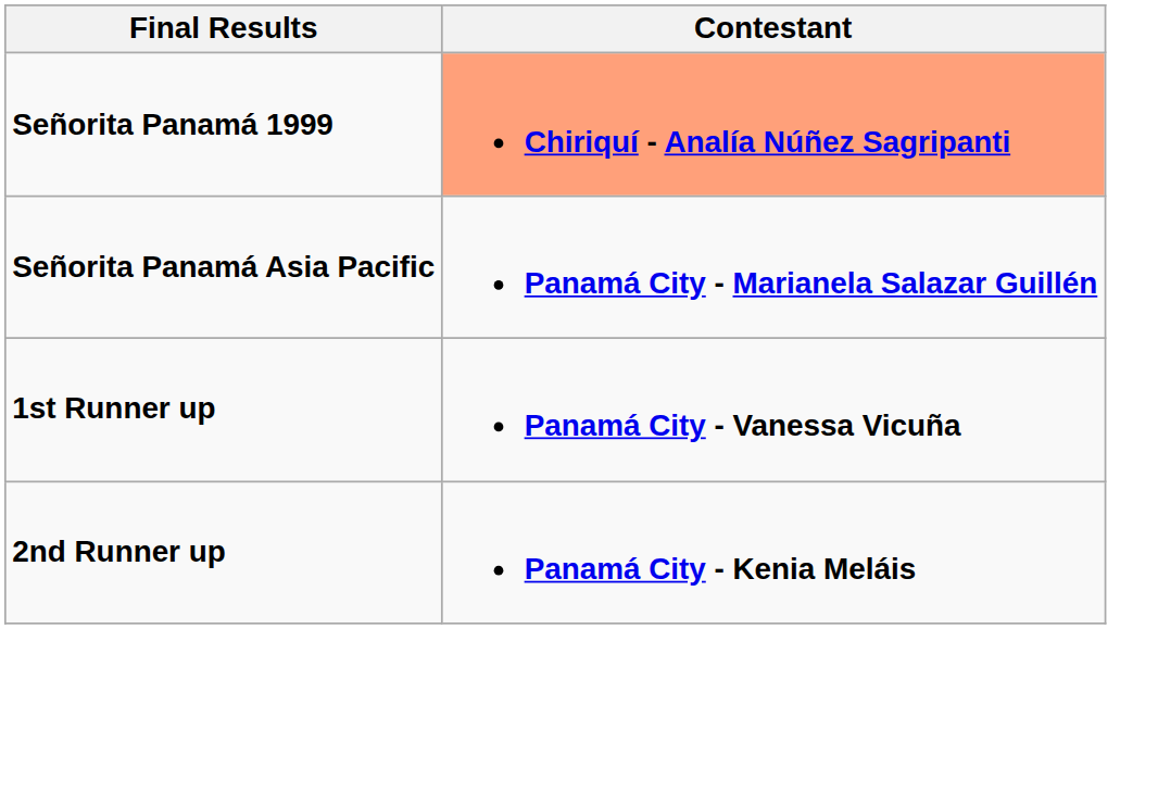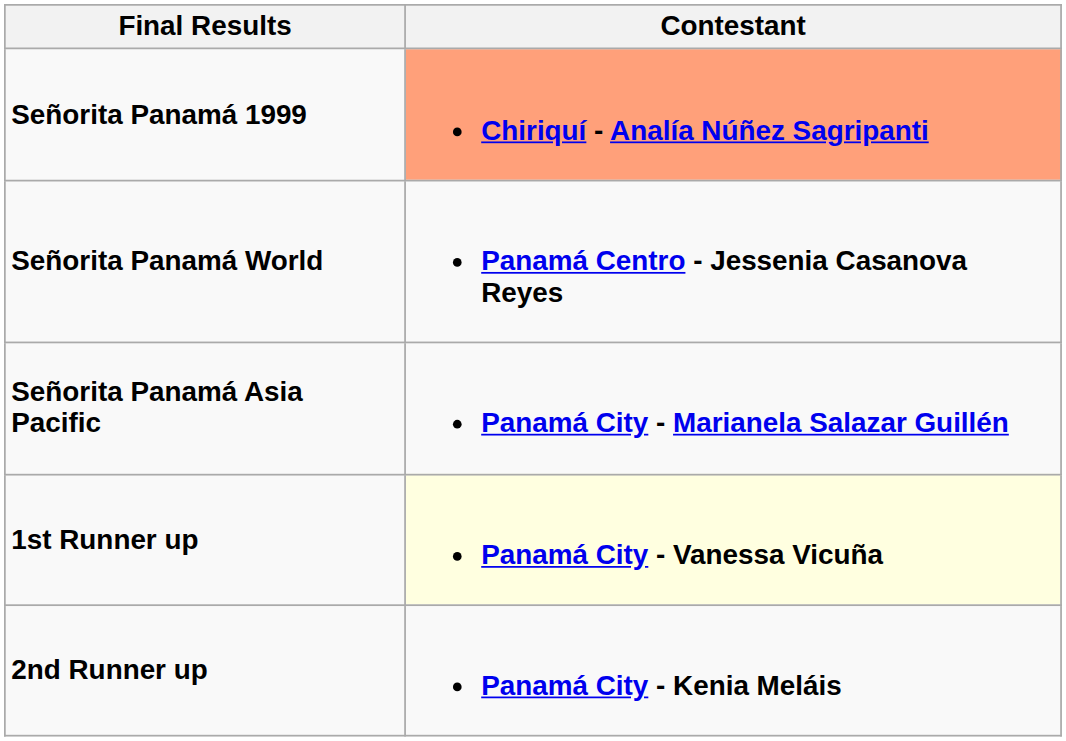+ row: Señorita Panamá World | Panamá Centro - Jessenia Casanova Reyes
1st Runner up | Contestant: no background -> lightyellow background
